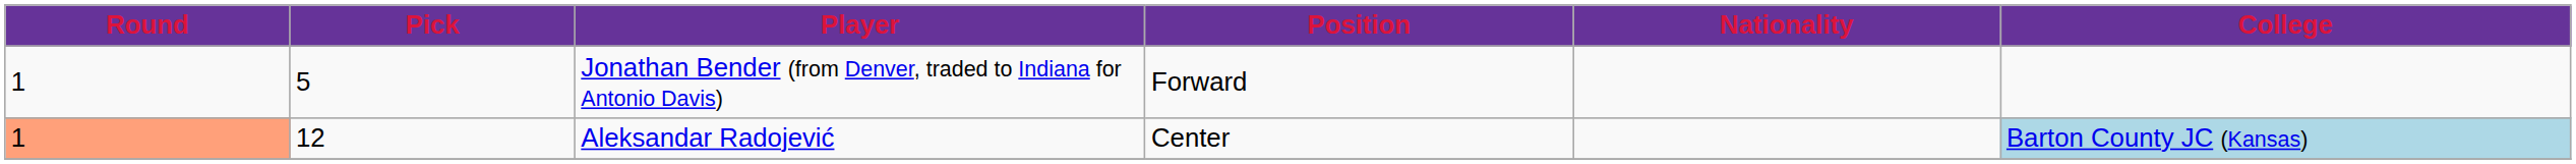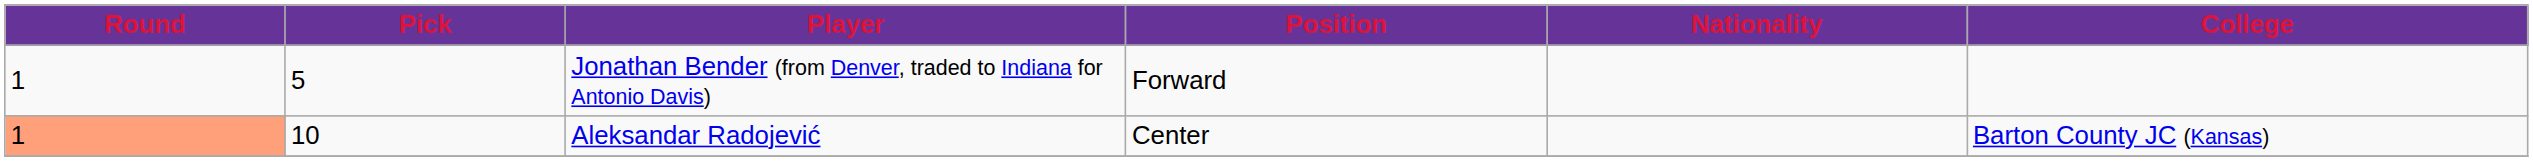Aleksandar Radojević | Pick: 12 -> 10
Aleksandar Radojević | College: lightblue background -> no background
